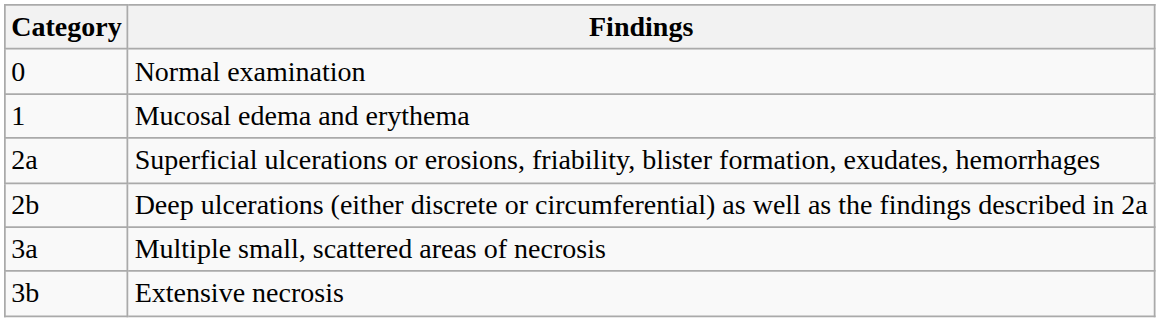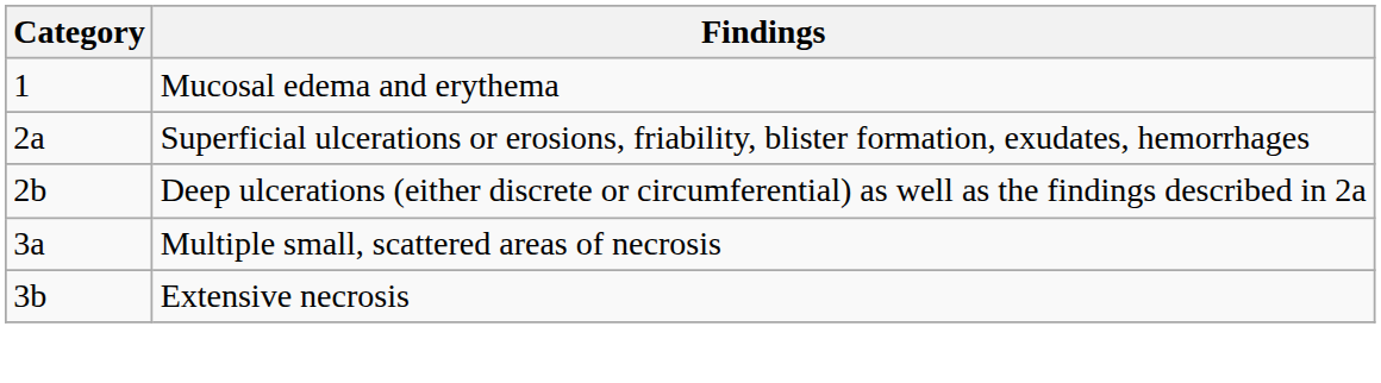- row: 0 | Normal examination
